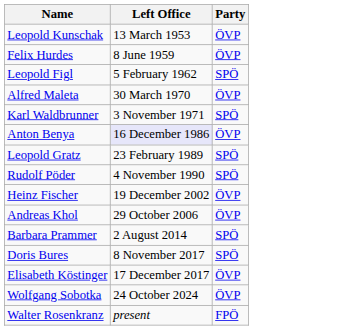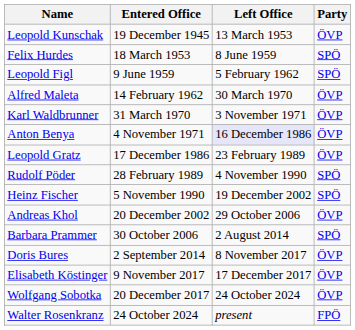+ column: Entered Office | 19 December 1945 | 18 March 1953 | 9 June 1959 | 14 February 1962 | 31 March 1970 | 4 November 1971 | 17 December 1986 | 28 February 1989 | 5 November 1990 | 20 December 2002 | 30 October 2006 | 2 September 2014 | 9 November 2017 | 20 December 2017 | 24 October 2024
Felix Hurdes | Party: ÖVP -> SPÖ
Karl Waldbrunner | Party: SPÖ -> ÖVP
Leopold Gratz | Party: SPÖ -> ÖVP
Heinz Fischer | Party: ÖVP -> SPÖ
Doris Bures | Party: SPÖ -> ÖVP
